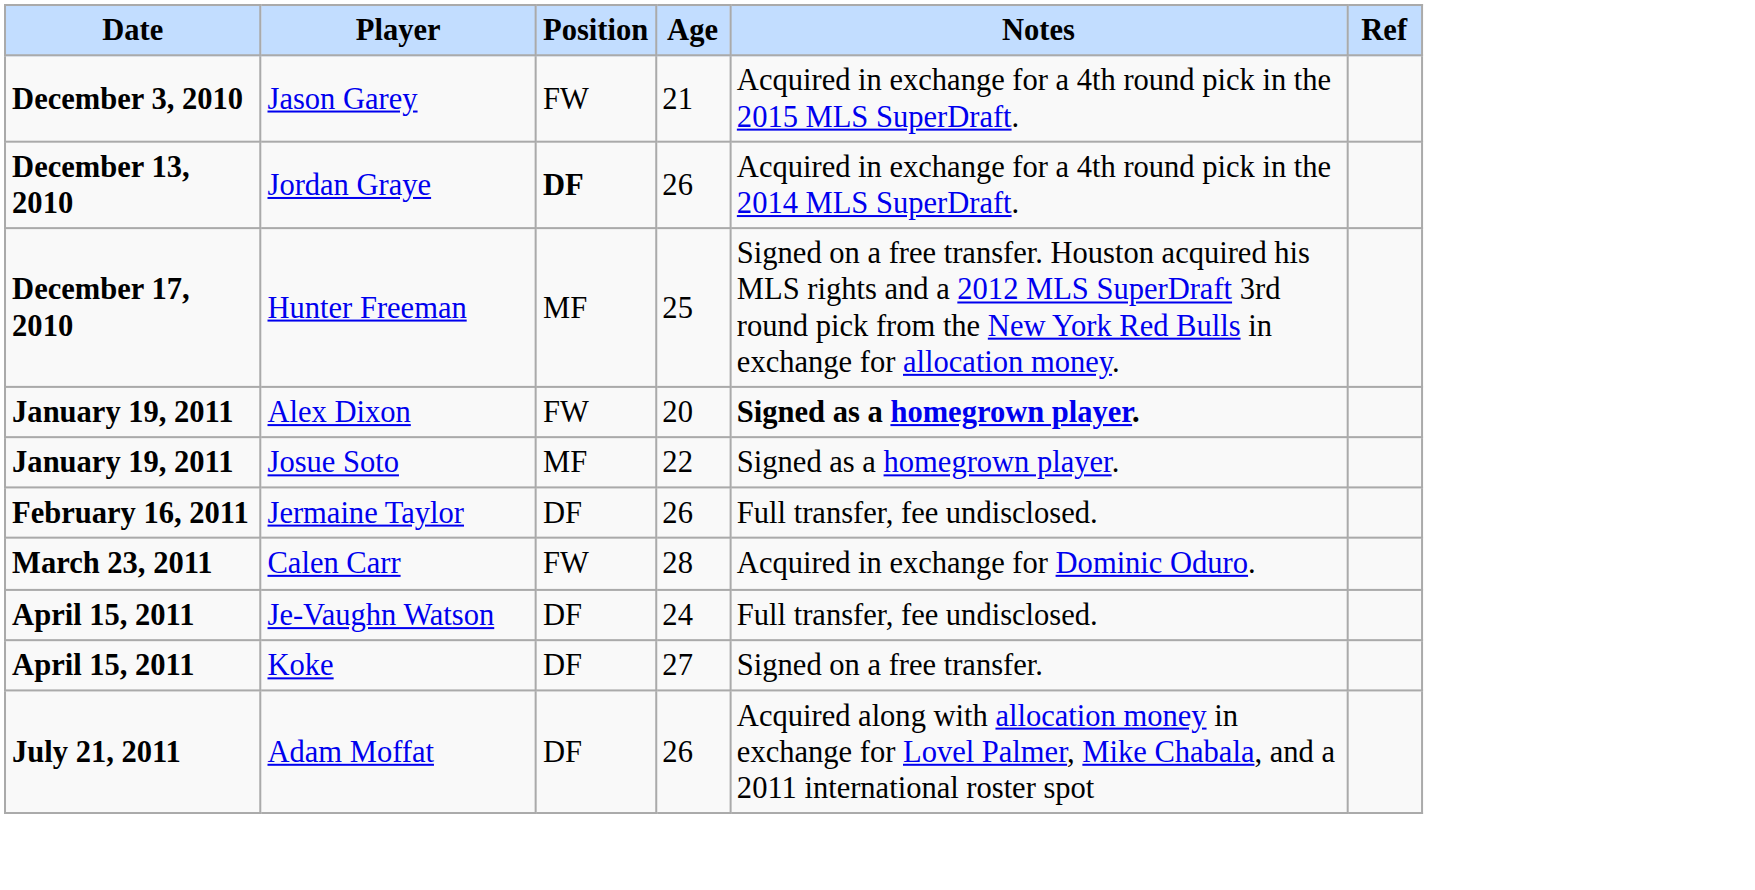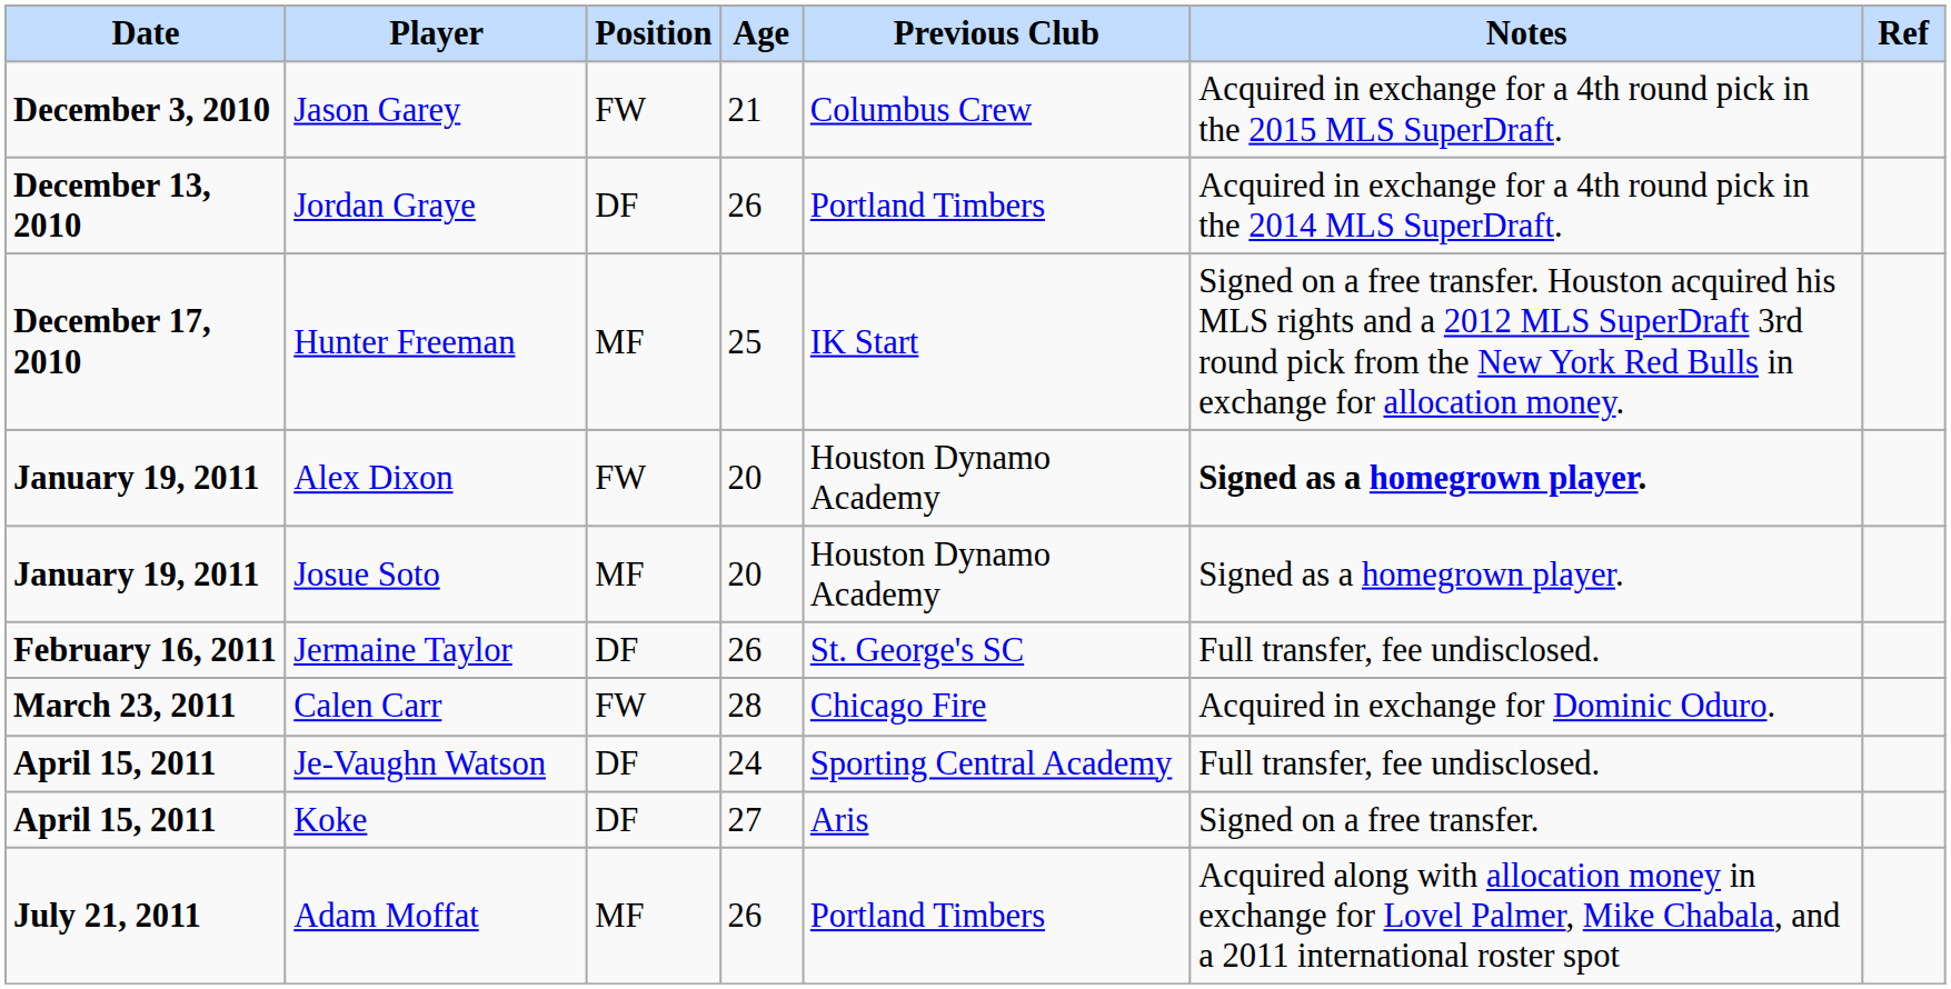+ column: Previous Club | Columbus Crew | Portland Timbers | IK Start | Houston Dynamo Academy | Houston Dynamo Academy | St. George's SC | Chicago Fire | Sporting Central Academy | Aris | Portland Timbers
Jordan Graye | Position: bold -> normal
Josue Soto | Age: 22 -> 20
Adam Moffat | Position: DF -> MF
